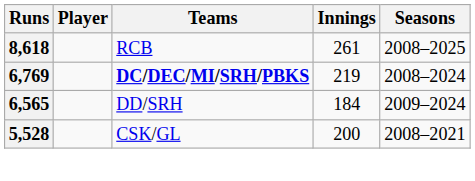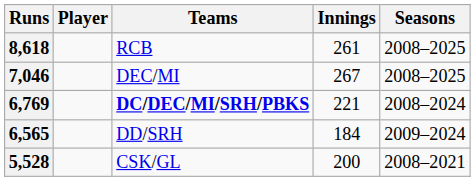+ row: 7,046 | DEC/MI | 267 | 2008–2025
6,769 | Innings: 219 -> 221
